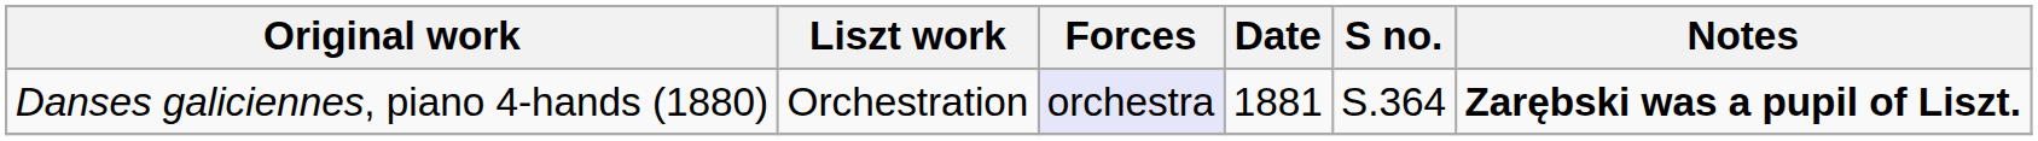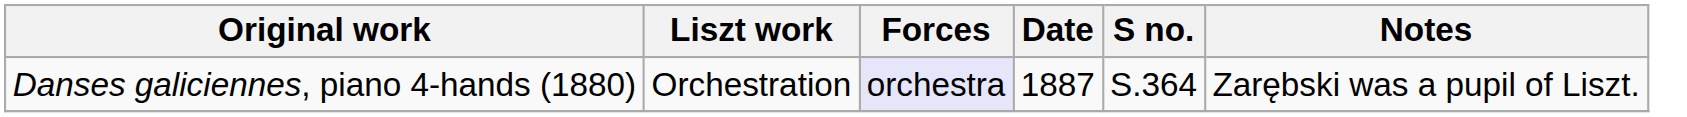Danses galiciennes, piano 4-hands (1880) | Date: 1881 -> 1887
Danses galiciennes, piano 4-hands (1880) | Notes: bold -> normal
